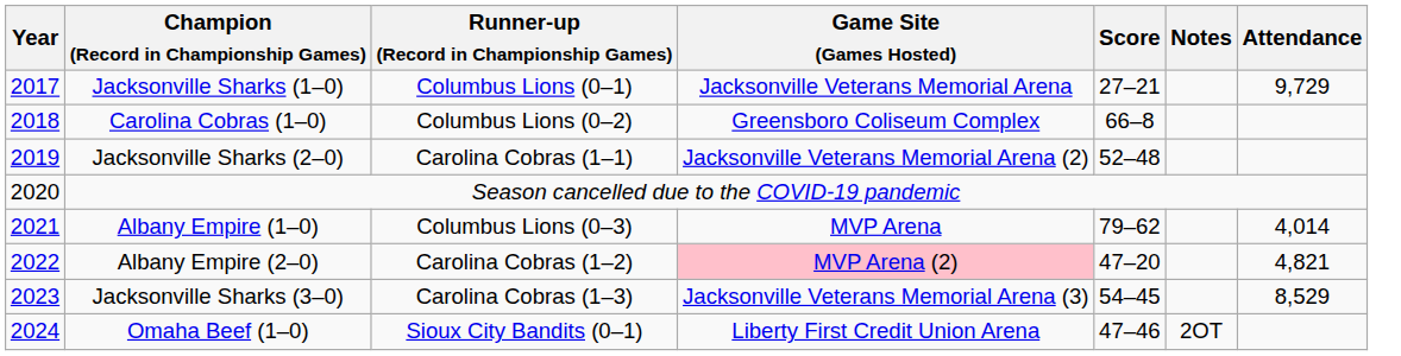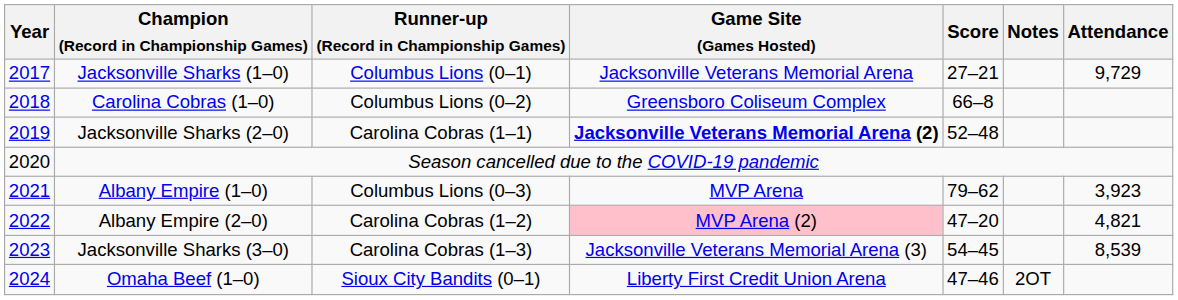Jacksonville Sharks (2–0) | Game Site (Games Hosted): normal -> bold
Albany Empire (1–0) | Attendance: 4,014 -> 3,923
Jacksonville Sharks (3–0) | Attendance: 8,529 -> 8,539
